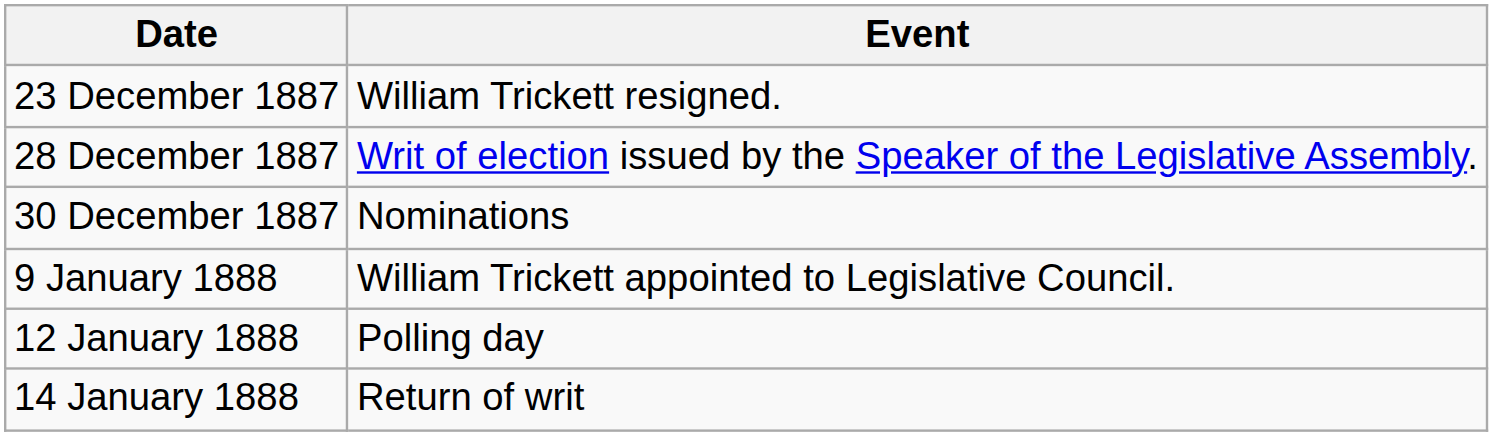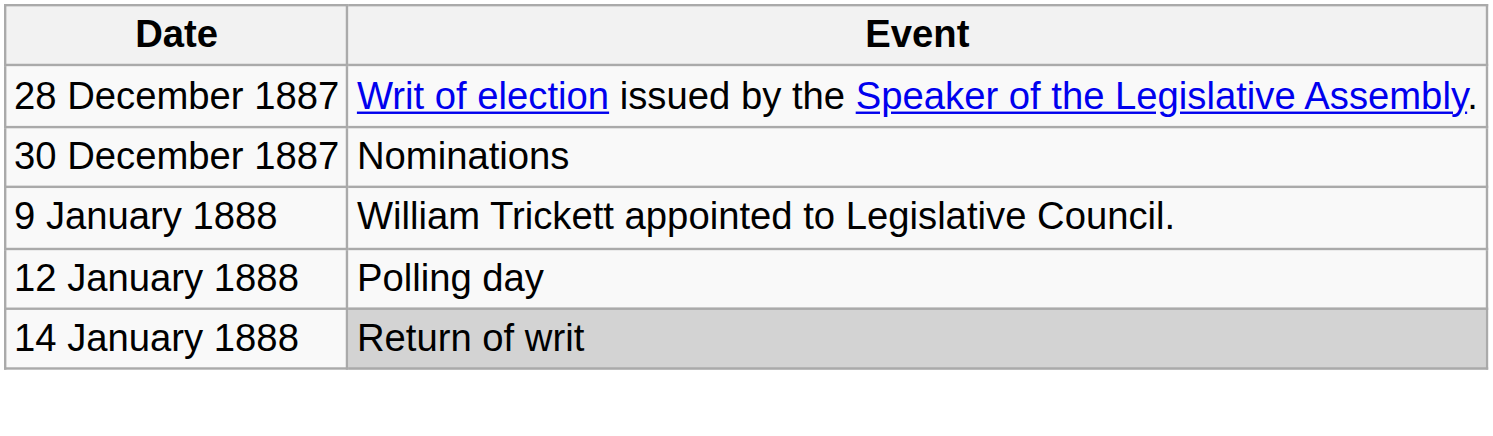- row: 23 December 1887 | William Trickett resigned.
14 January 1888 | Event: no background -> lightgrey background
